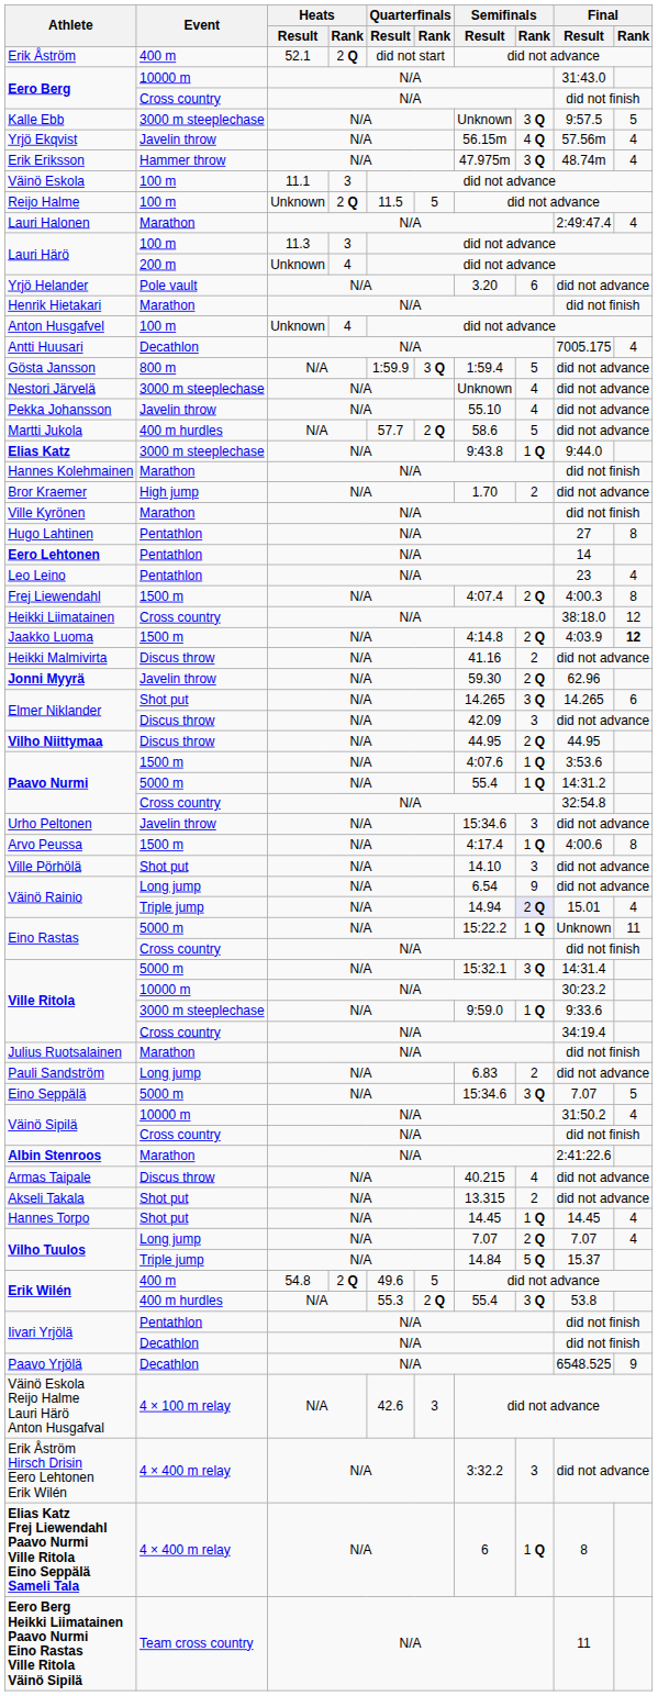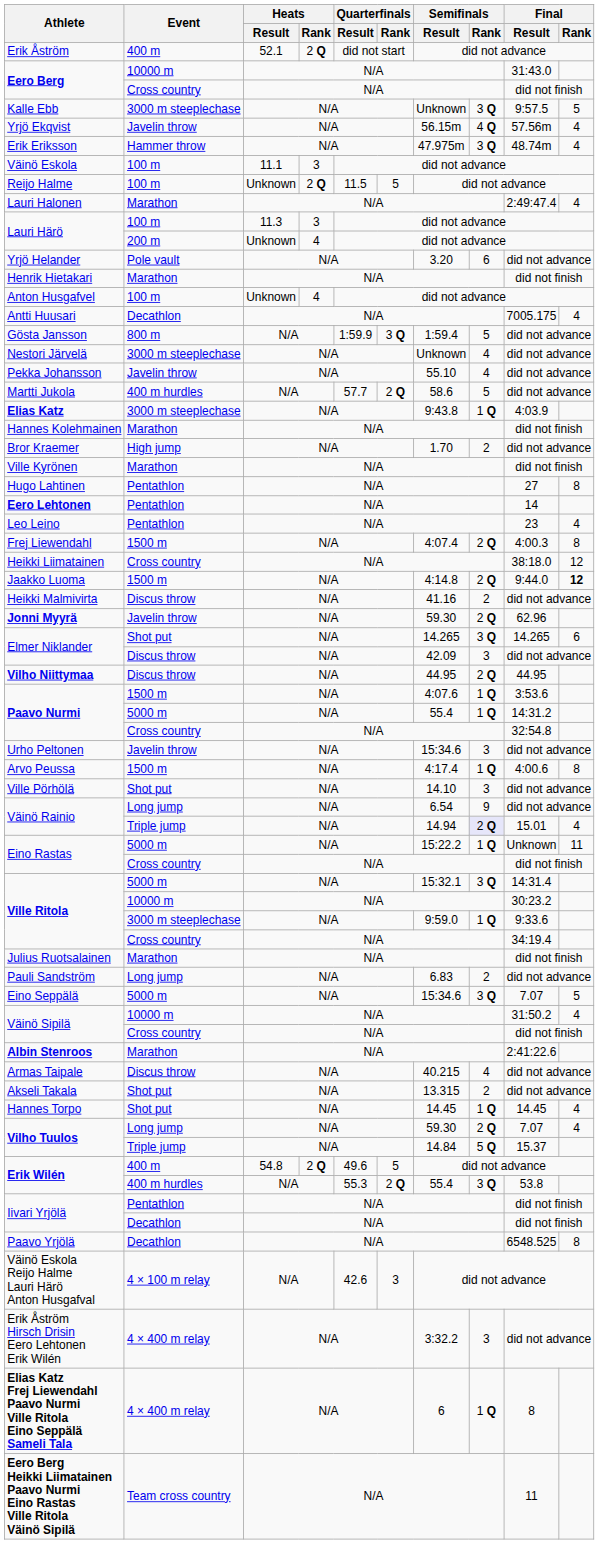Elias Katz | Final / Result: 9:44.0 -> 4:03.9
Jaakko Luoma | Final / Result: 4:03.9 -> 9:44.0
Vilho Tuulos / Long jump | Semifinals / Result: 7.07 -> 59.30
Paavo Yrjölä | Final / Rank: 9 -> 8
